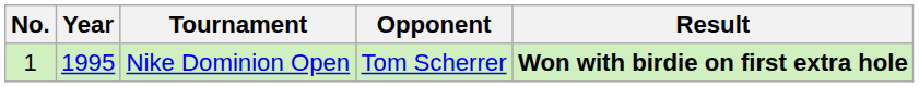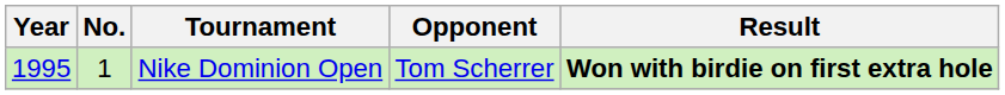columns swapped: No. <-> Year
